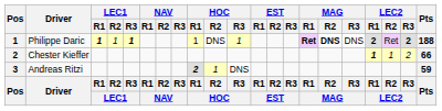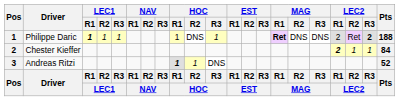Philippe Daric | LEC1 / R3: bold -> normal
Philippe Daric | MAG / R2: bold -> normal
Philippe Daric | LEC2 / R1: bold -> normal
Chester Kieffer | LEC2 / R1: 1 -> 2
Chester Kieffer | LEC2 / R3: 2 -> 1
Chester Kieffer | Pts: 66 -> 84
Andreas Ritzi | HOC / R1: 2 -> 1
Andreas Ritzi | Pts: 59 -> 52
